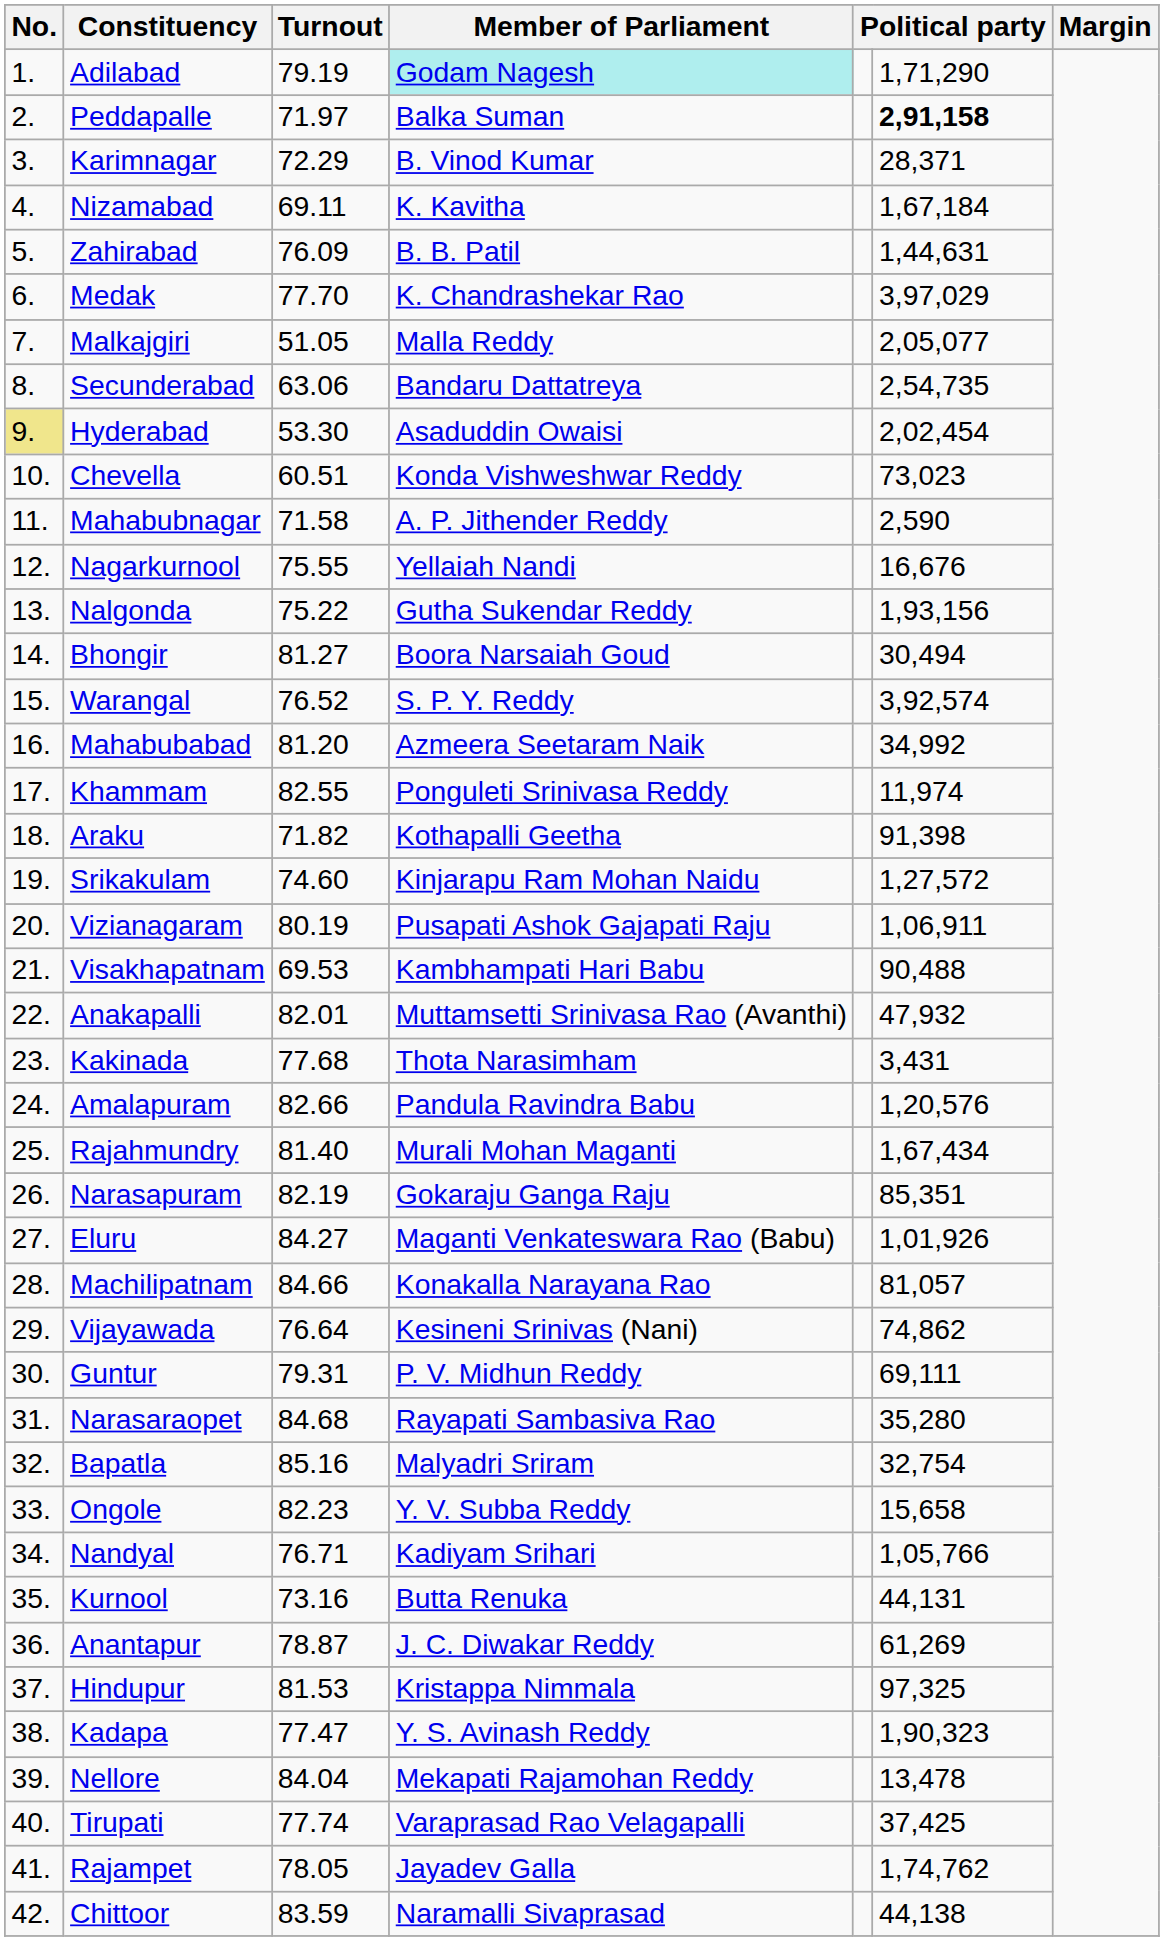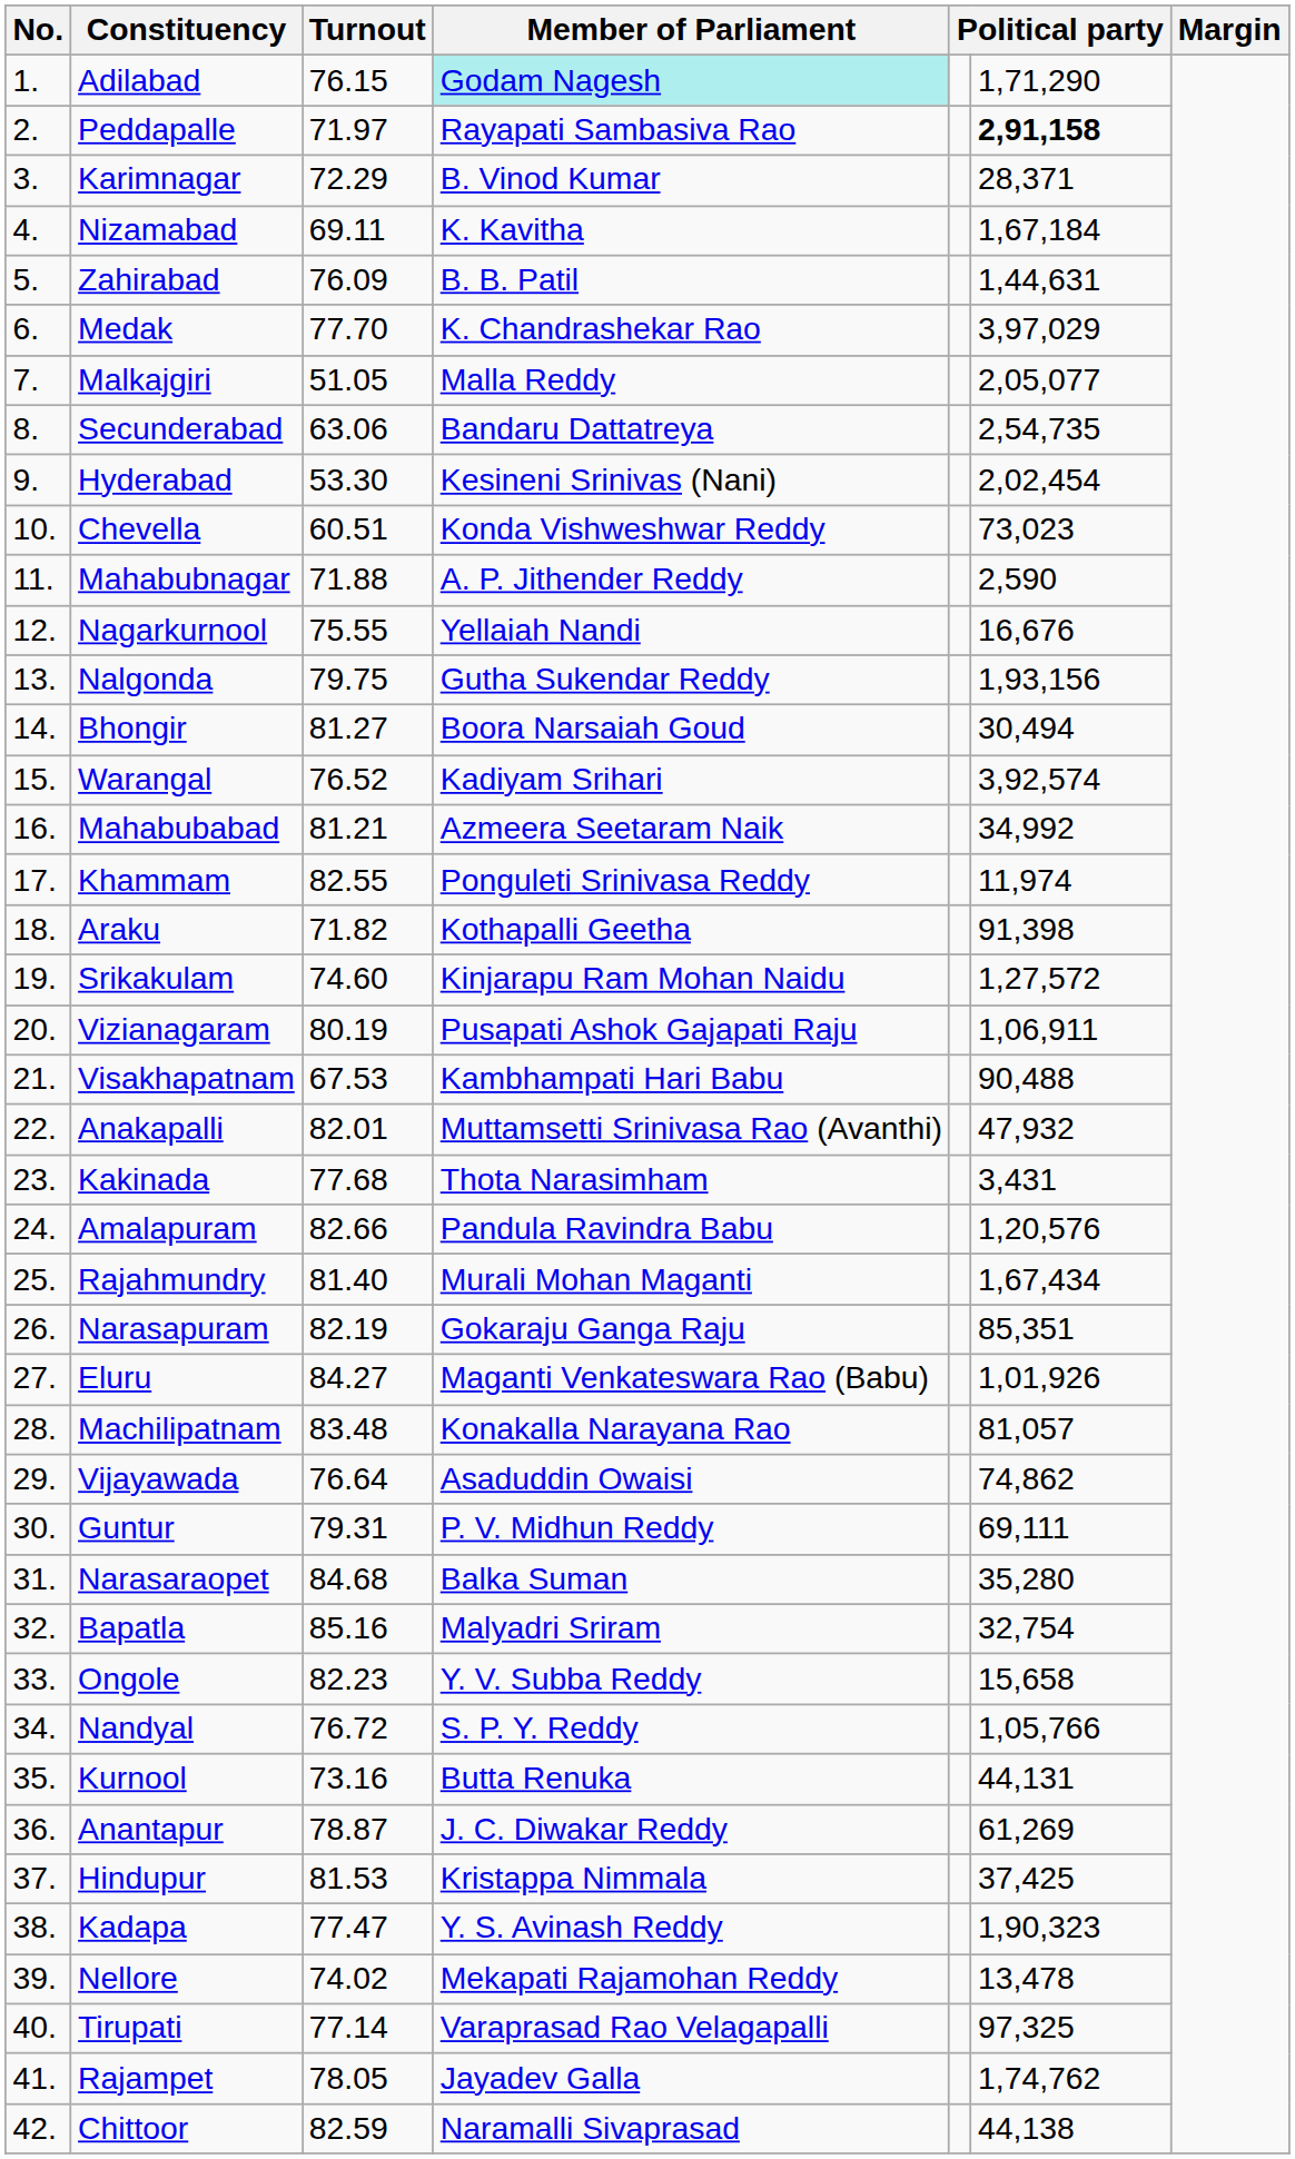Adilabad | Turnout: 79.19 -> 76.15
Peddapalle | Member of Parliament: Balka Suman -> Rayapati Sambasiva Rao
Hyderabad | No.: khaki background -> no background
Hyderabad | Member of Parliament: Asaduddin Owaisi -> Kesineni Srinivas (Nani)
Mahabubnagar | Turnout: 71.58 -> 71.88
Nalgonda | Turnout: 75.22 -> 79.75
Warangal | Member of Parliament: S. P. Y. Reddy -> Kadiyam Srihari
Mahabubabad | Turnout: 81.20 -> 81.21
Visakhapatnam | Turnout: 69.53 -> 67.53
Machilipatnam | Turnout: 84.66 -> 83.48
Vijayawada | Member of Parliament: Kesineni Srinivas (Nani) -> Asaduddin Owaisi
Narasaraopet | Member of Parliament: Rayapati Sambasiva Rao -> Balka Suman
Nandyal | Turnout: 76.71 -> 76.72
Nandyal | Member of Parliament: Kadiyam Srihari -> S. P. Y. Reddy
Hindupur | column 6: 97,325 -> 37,425
Nellore | Turnout: 84.04 -> 74.02
Tirupati | Turnout: 77.74 -> 77.14
Tirupati | column 6: 37,425 -> 97,325
Chittoor | Turnout: 83.59 -> 82.59
